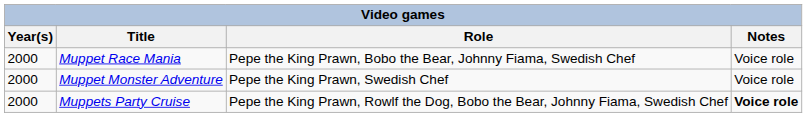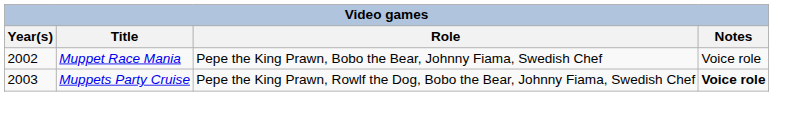Muppet Race Mania | Year(s): 2000 -> 2002
- row: 2000 | Muppet Monster Adventure | Pepe the King Prawn, Swedish Chef | Voice role
Muppets Party Cruise | Year(s): 2000 -> 2003
